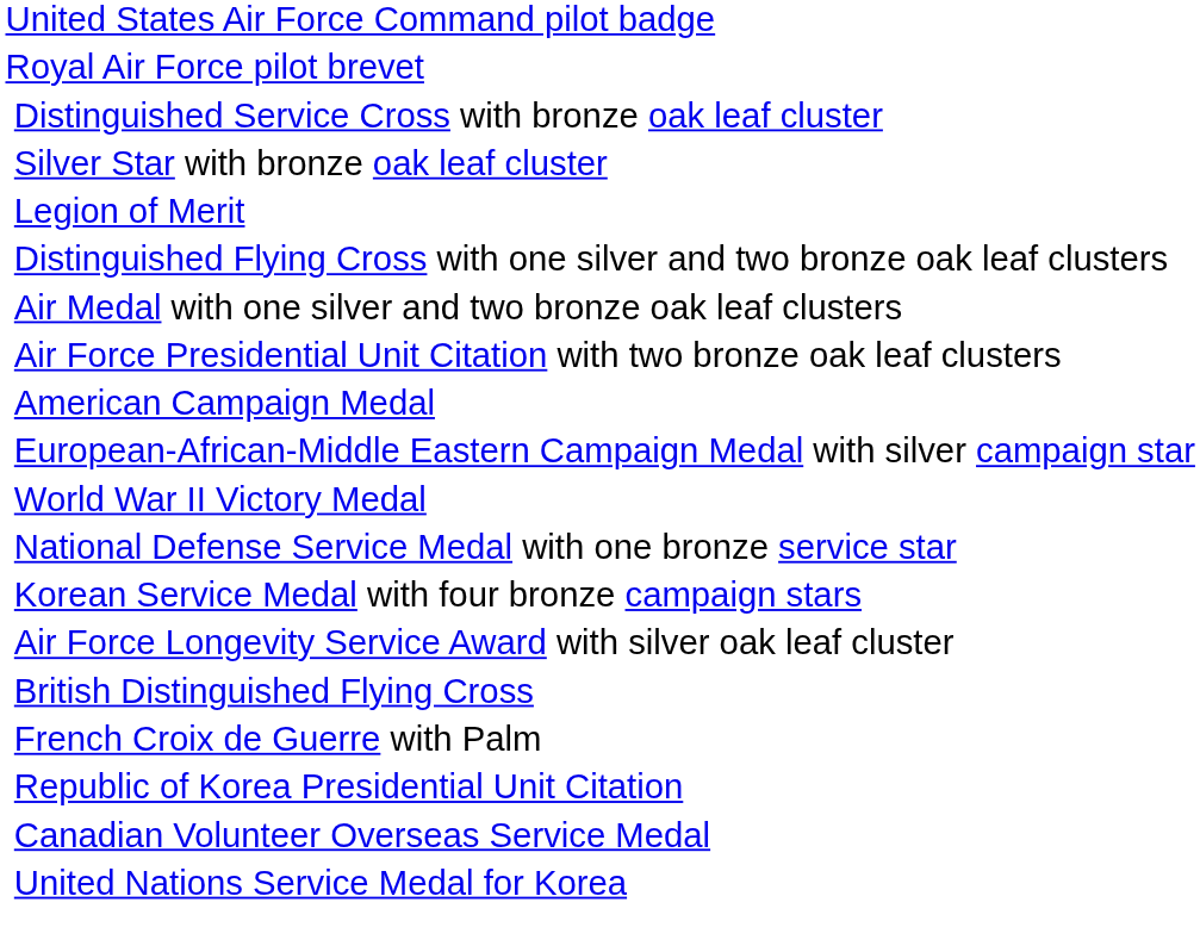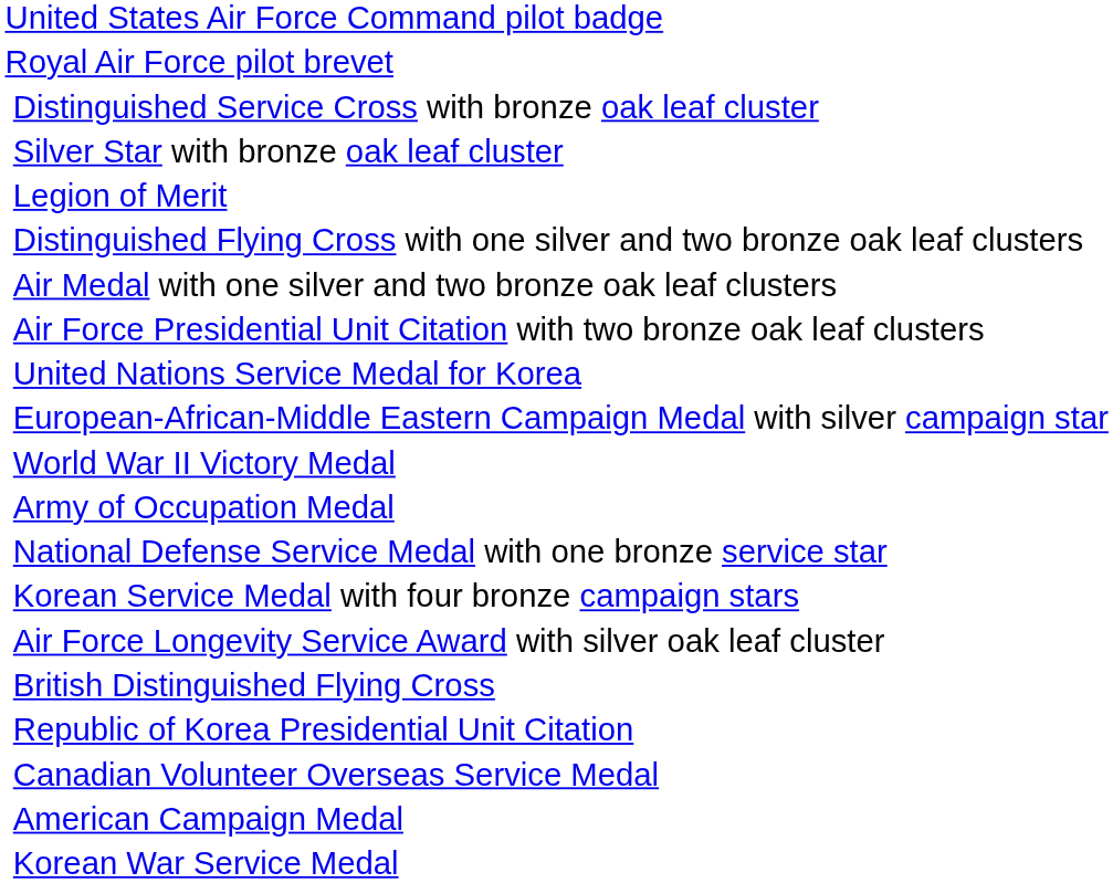rows swapped: American Campaign Medal <-> United Nations Service Medal for Korea
+ row: Army of Occupation Medal
- row: French Croix de Guerre with Palm
+ row: Korean War Service Medal
